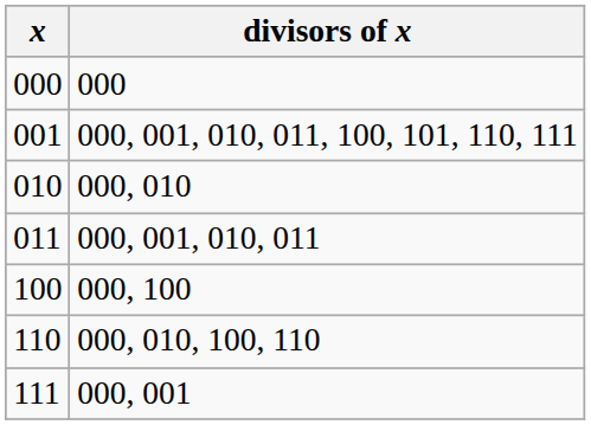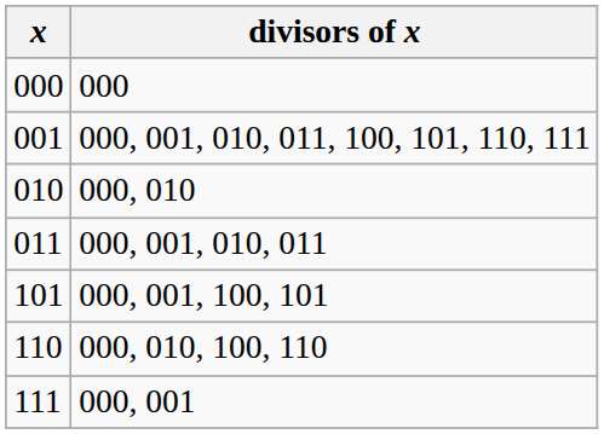- row: 100 | 000, 100
+ row: 101 | 000, 001, 100, 101
